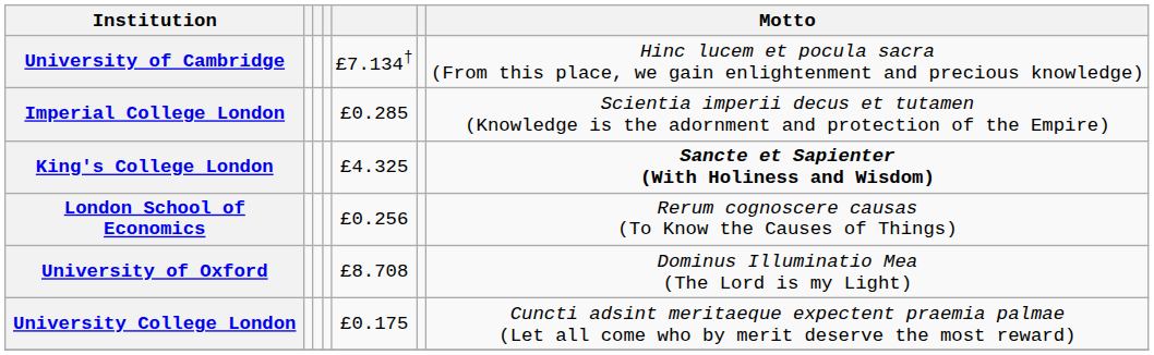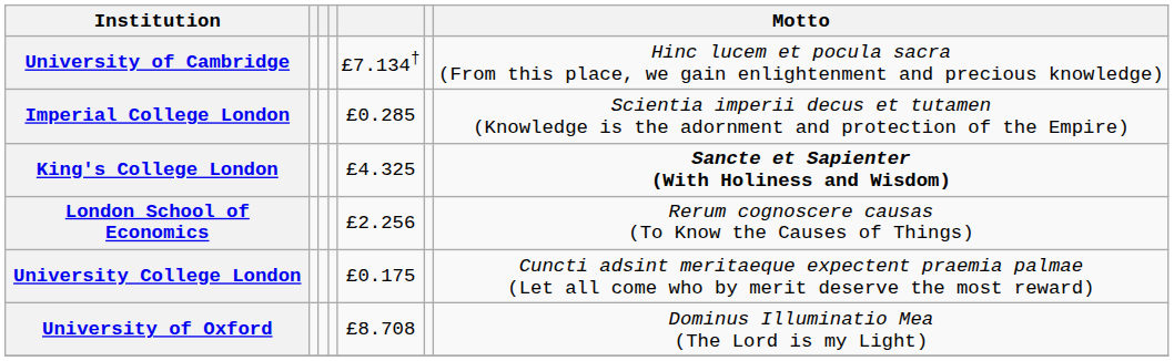London School of Economics | column 5: £0.256 -> £2.256
rows swapped: University of Oxford <-> University College London
